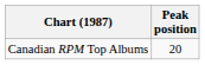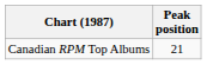Canadian RPM Top Albums | Peak position: 20 -> 21
